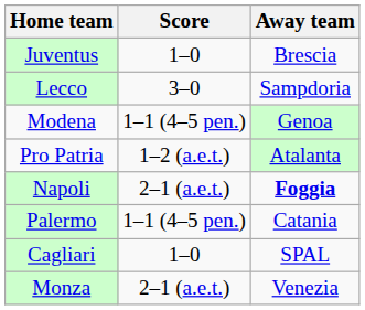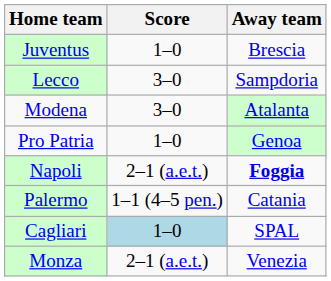Modena | Score: 1–1 (4–5 pen.) -> 3–0
Modena | Away team: Genoa -> Atalanta
Pro Patria | Score: 1–2 (a.e.t.) -> 1–0
Pro Patria | Away team: Atalanta -> Genoa
Cagliari | Score: no background -> lightblue background
